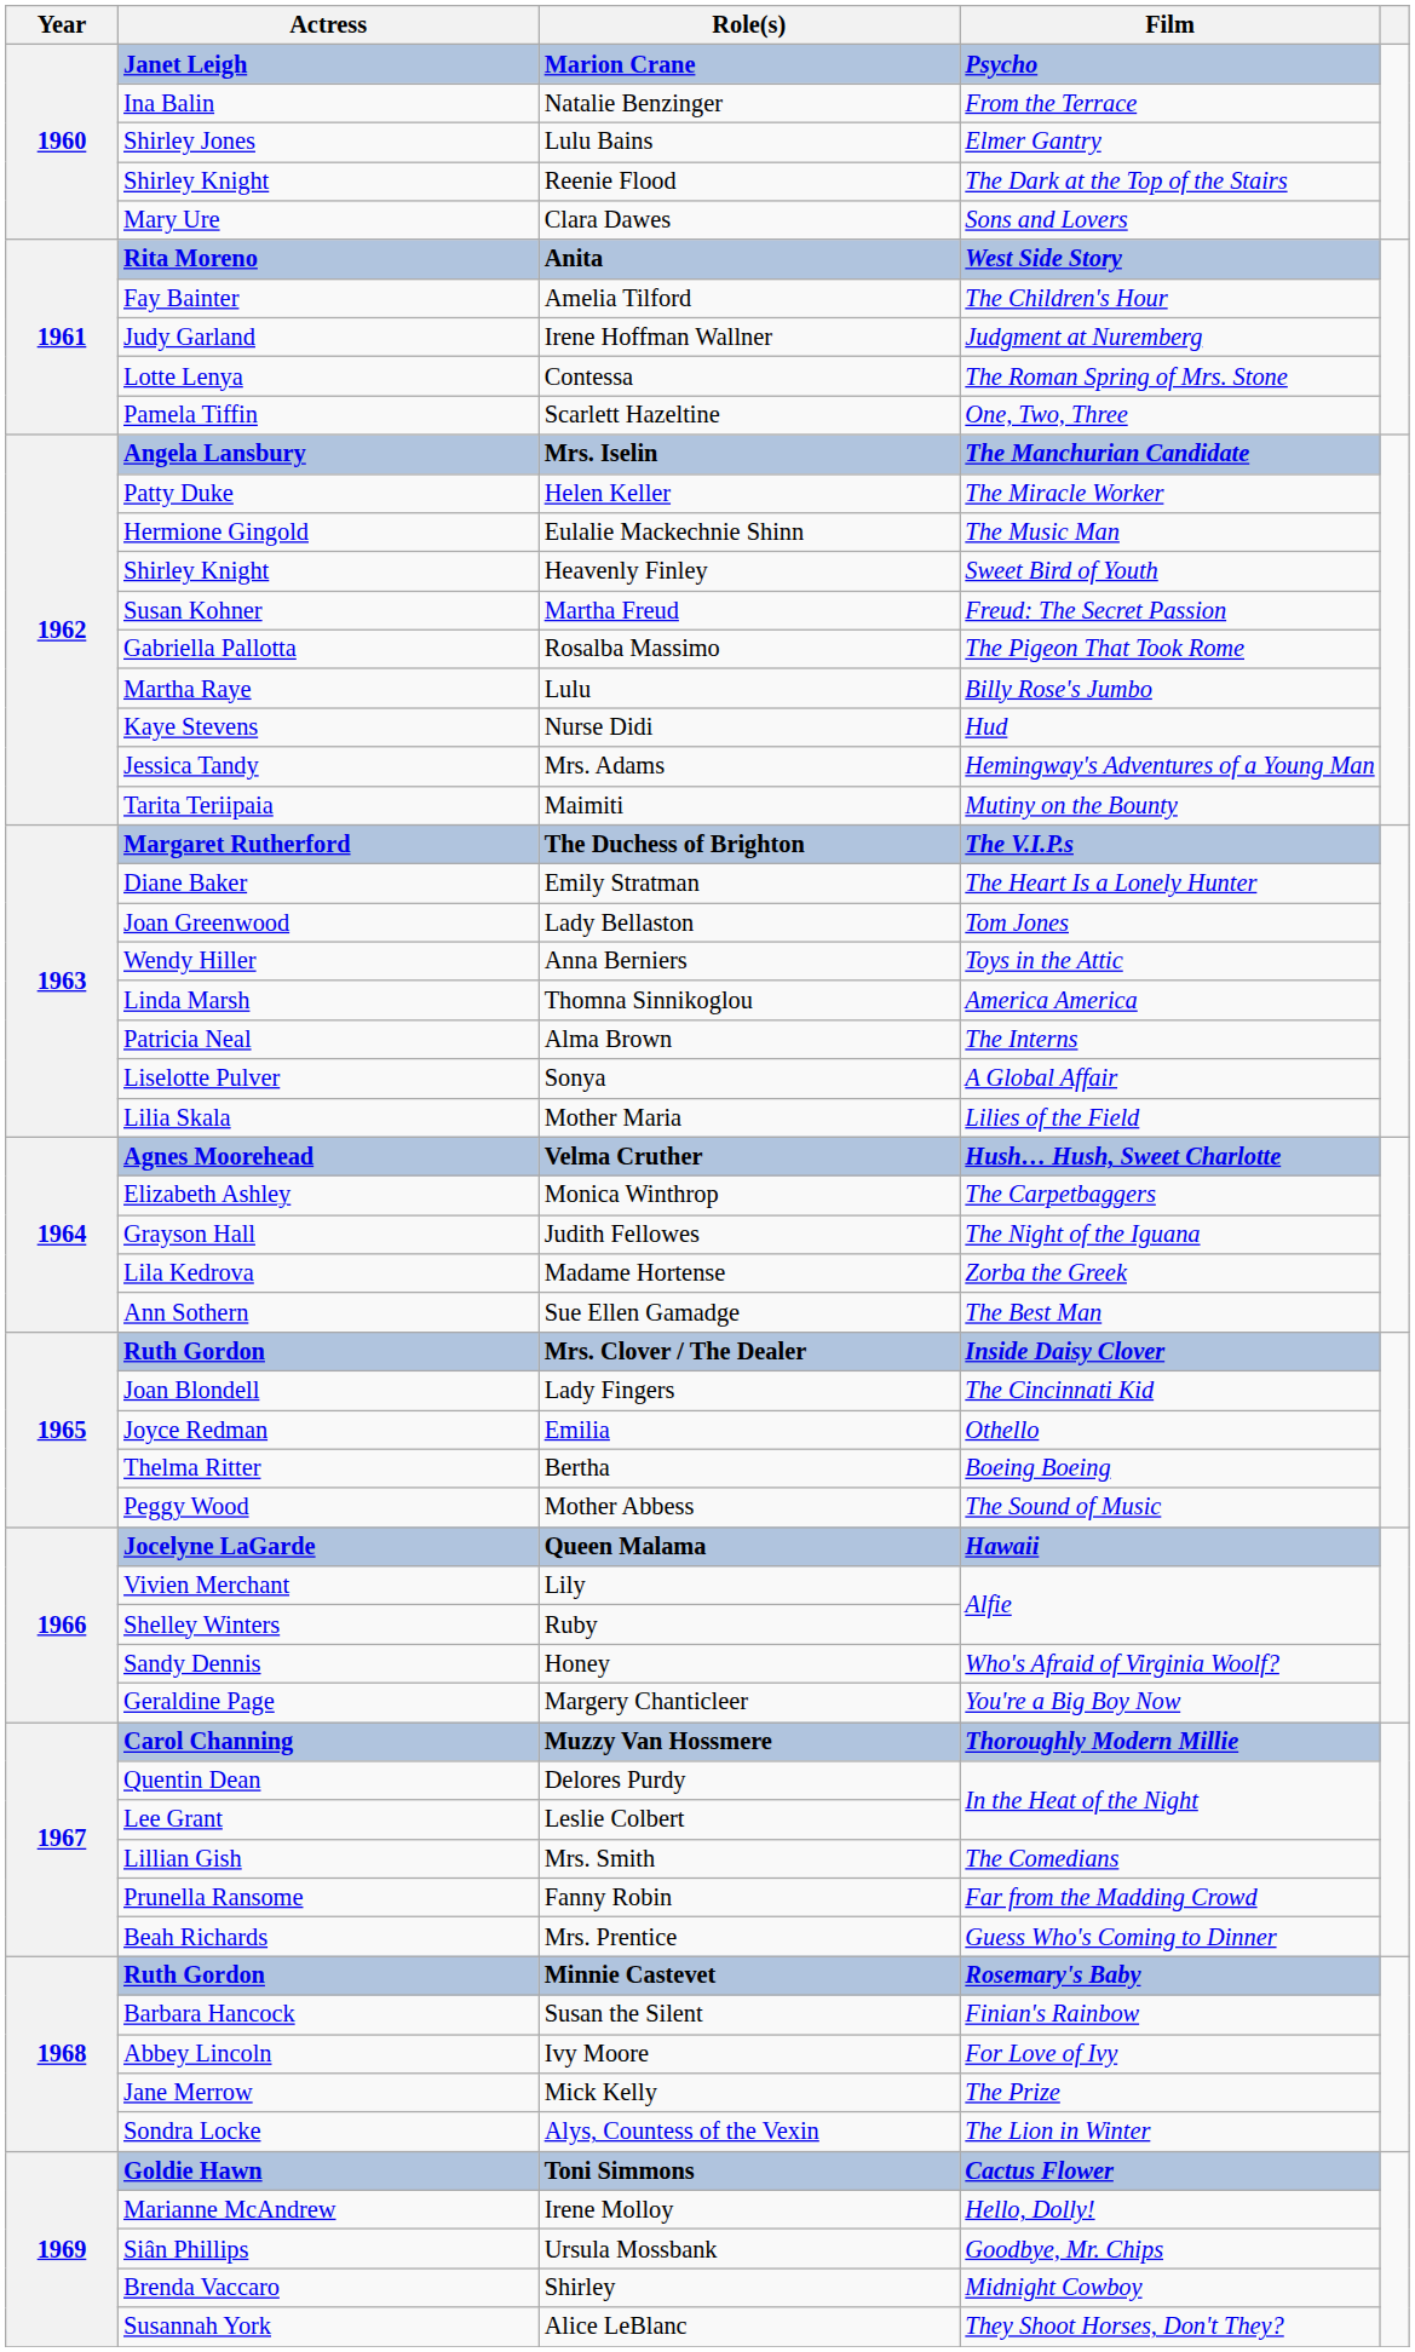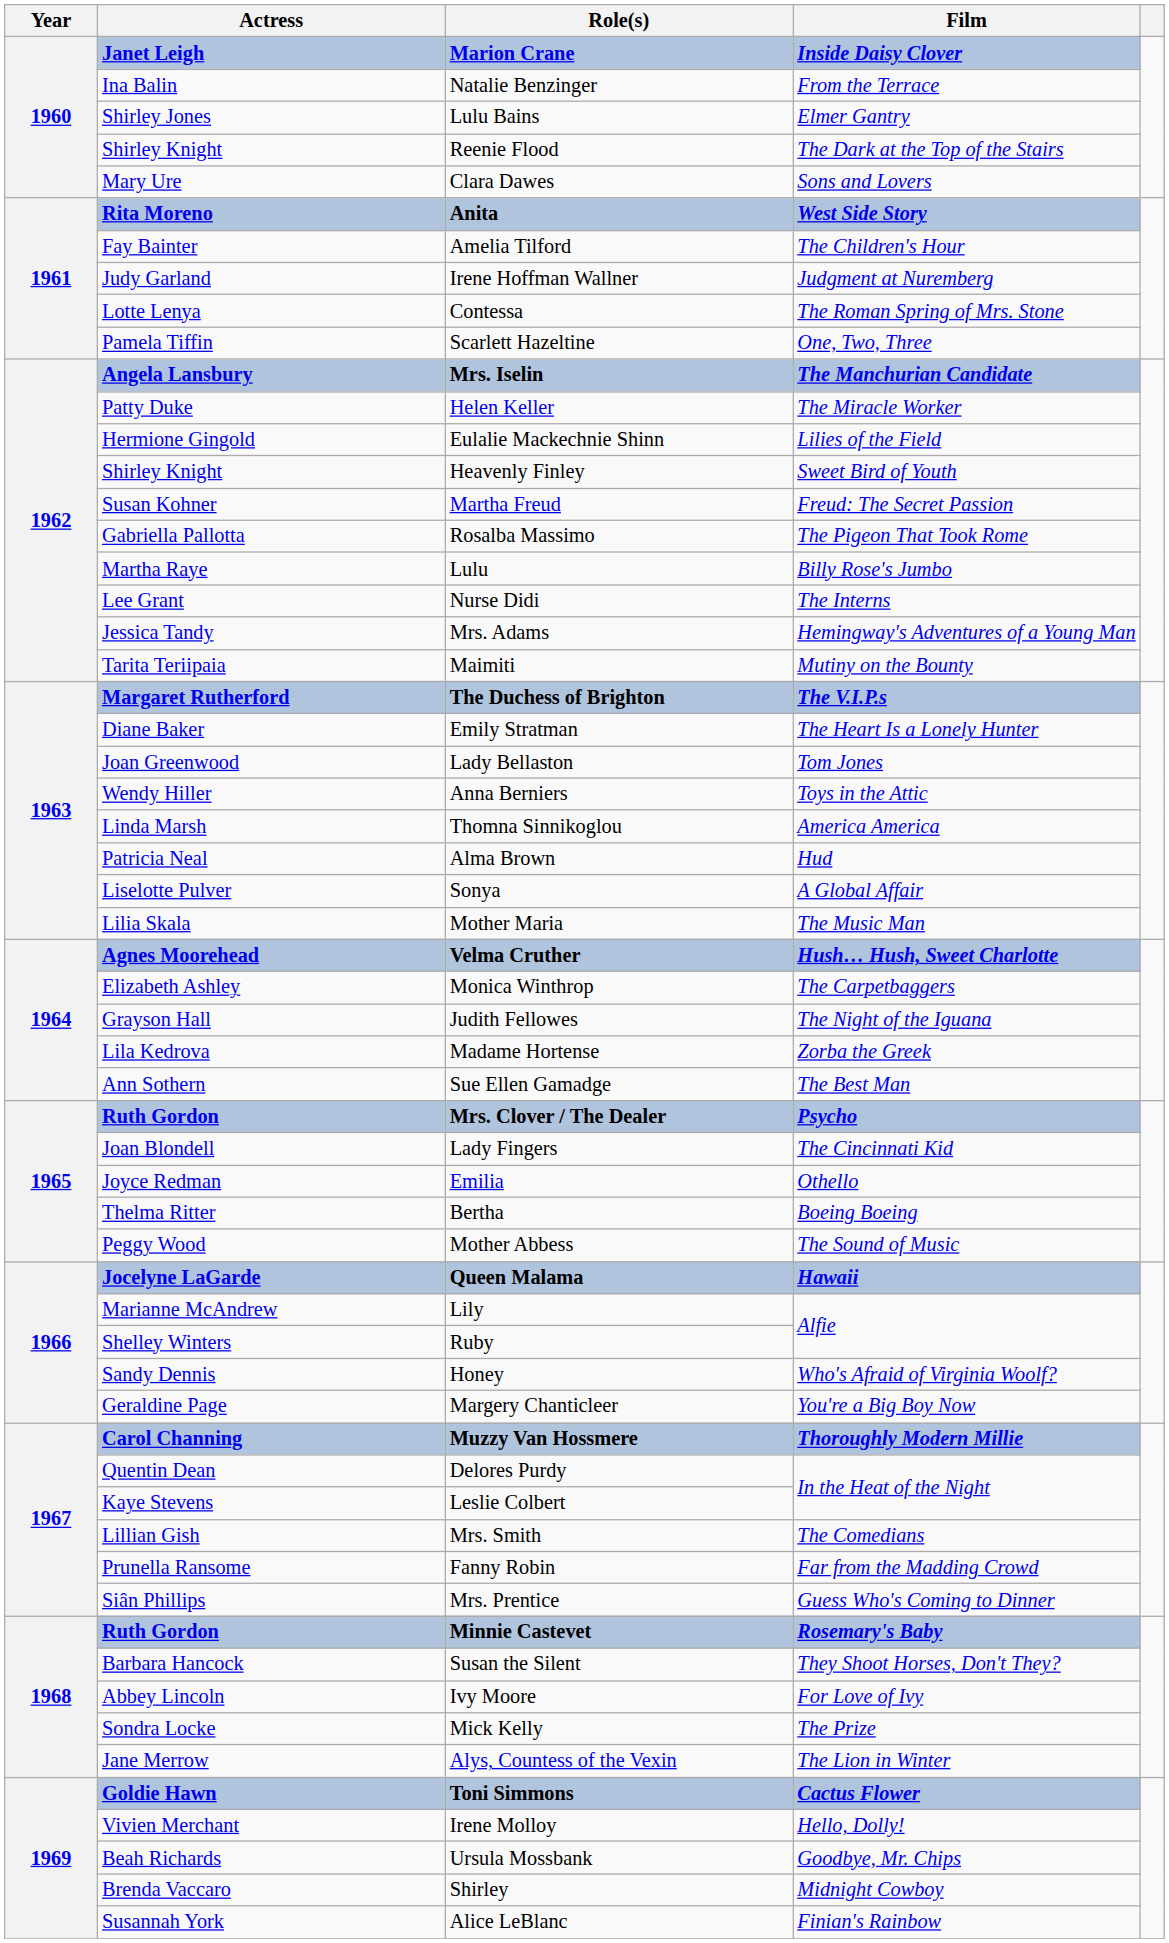Marion Crane | Film: Psycho -> Inside Daisy Clover
Eulalie Mackechnie Shinn | Film: The Music Man -> Lilies of the Field
Nurse Didi | Actress: Kaye Stevens -> Lee Grant
Nurse Didi | Film: Hud -> The Interns
Alma Brown | Film: The Interns -> Hud
Mother Maria | Film: Lilies of the Field -> The Music Man
Mrs. Clover / The Dealer | Film: Inside Daisy Clover -> Psycho
Lily | Actress: Vivien Merchant -> Marianne McAndrew
Leslie Colbert | Actress: Lee Grant -> Kaye Stevens
Mrs. Prentice | Actress: Beah Richards -> Siân Phillips
Susan the Silent | Film: Finian's Rainbow -> They Shoot Horses, Don't They?
Mick Kelly | Actress: Jane Merrow -> Sondra Locke
Alys, Countess of the Vexin | Actress: Sondra Locke -> Jane Merrow
Irene Molloy | Actress: Marianne McAndrew -> Vivien Merchant
Ursula Mossbank | Actress: Siân Phillips -> Beah Richards
Alice LeBlanc | Film: They Shoot Horses, Don't They? -> Finian's Rainbow
